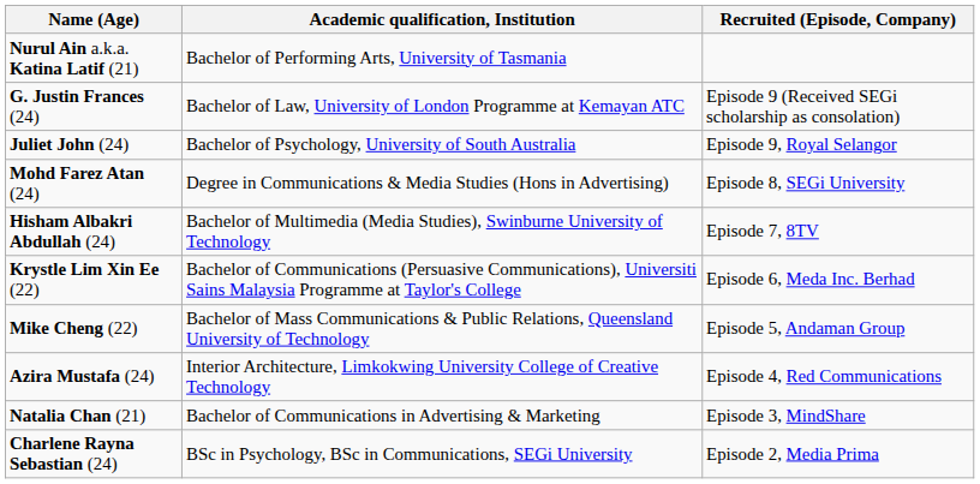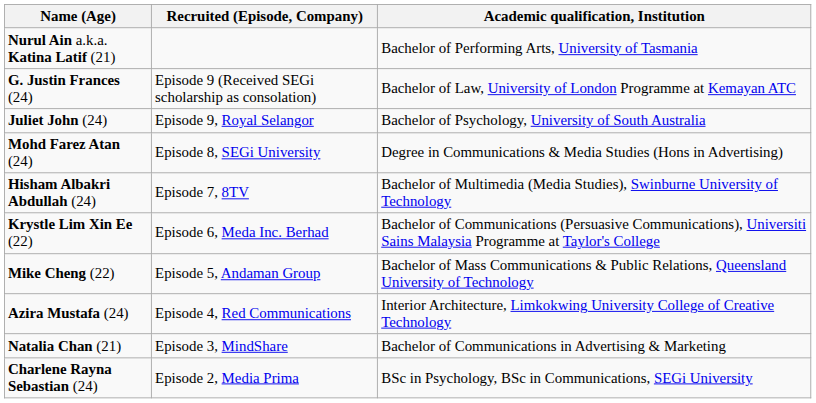columns swapped: Academic qualification, Institution <-> Recruited (Episode, Company)
